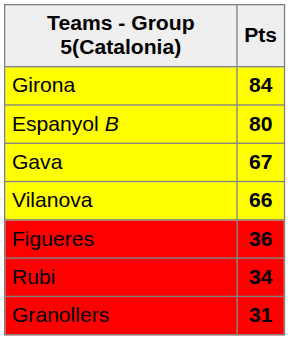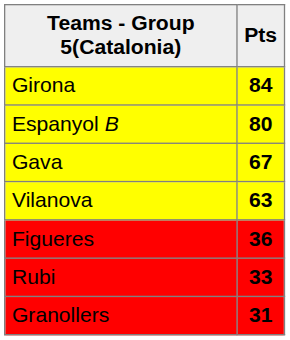Vilanova | Pts: 66 -> 63
Rubi | Pts: 34 -> 33
